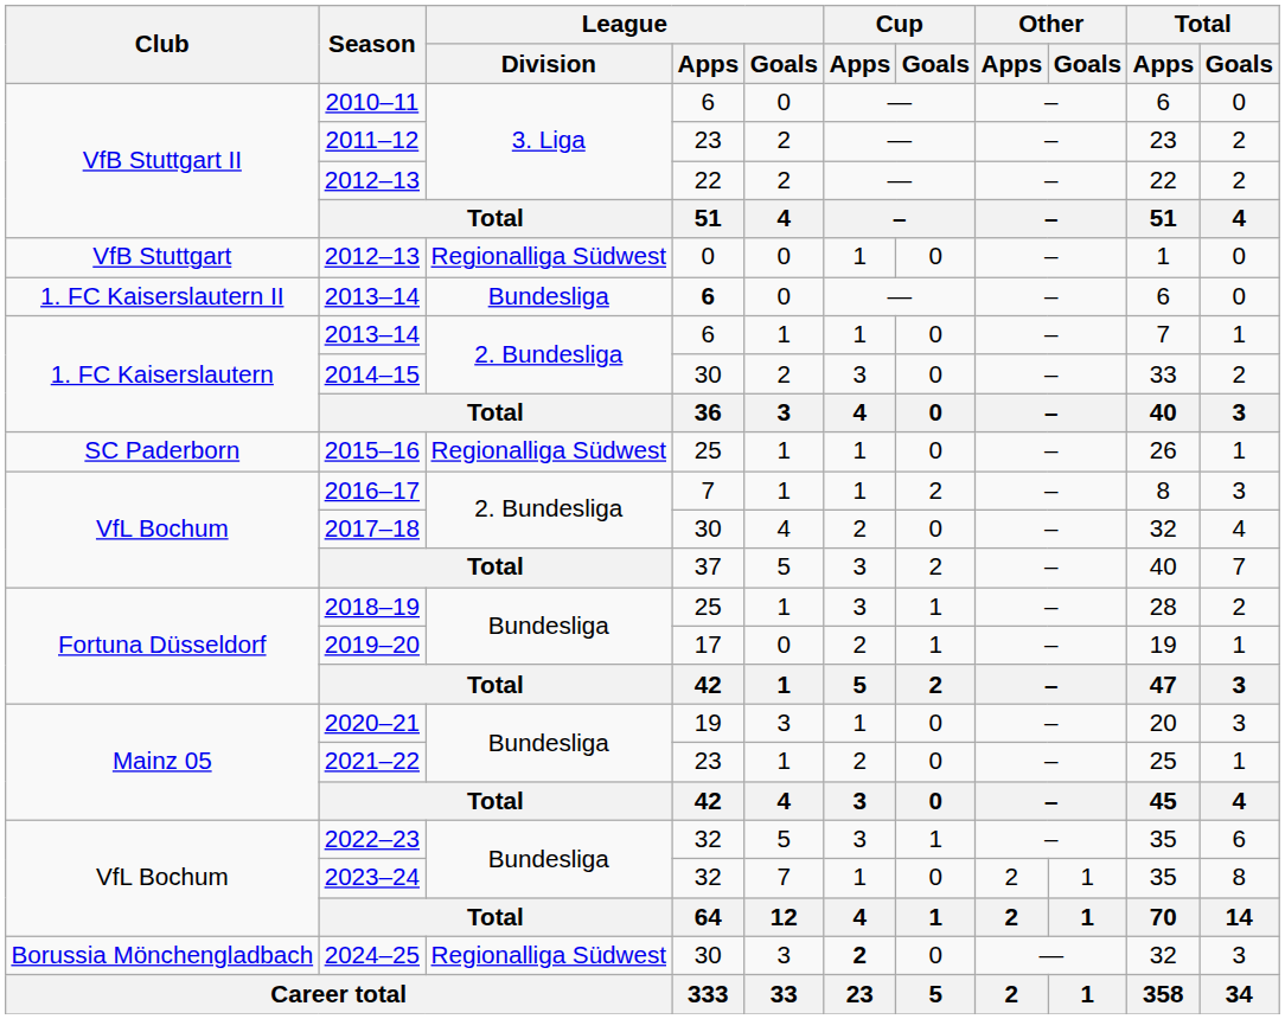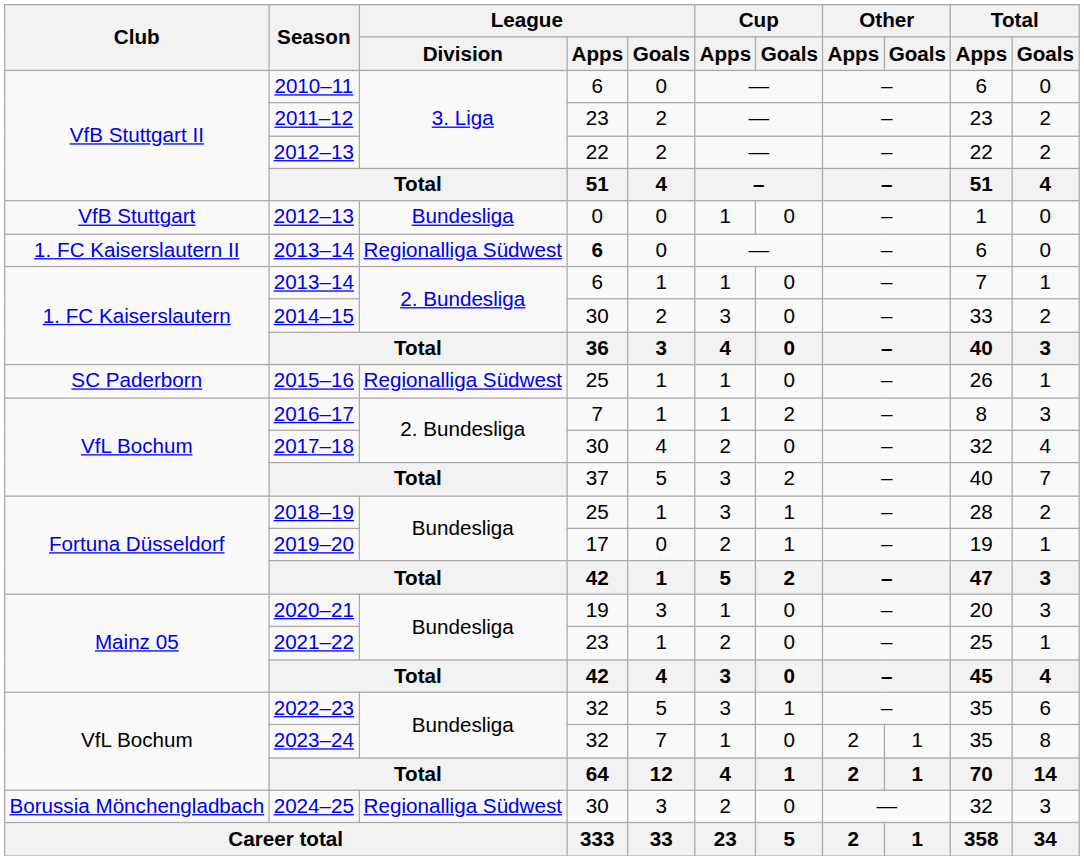VfB Stuttgart / 2012–13 | League / Division: Regionalliga Südwest -> Bundesliga
1. FC Kaiserslautern II / 2013–14 | League / Division: Bundesliga -> Regionalliga Südwest
2024–25 | Cup / Apps: bold -> normal
